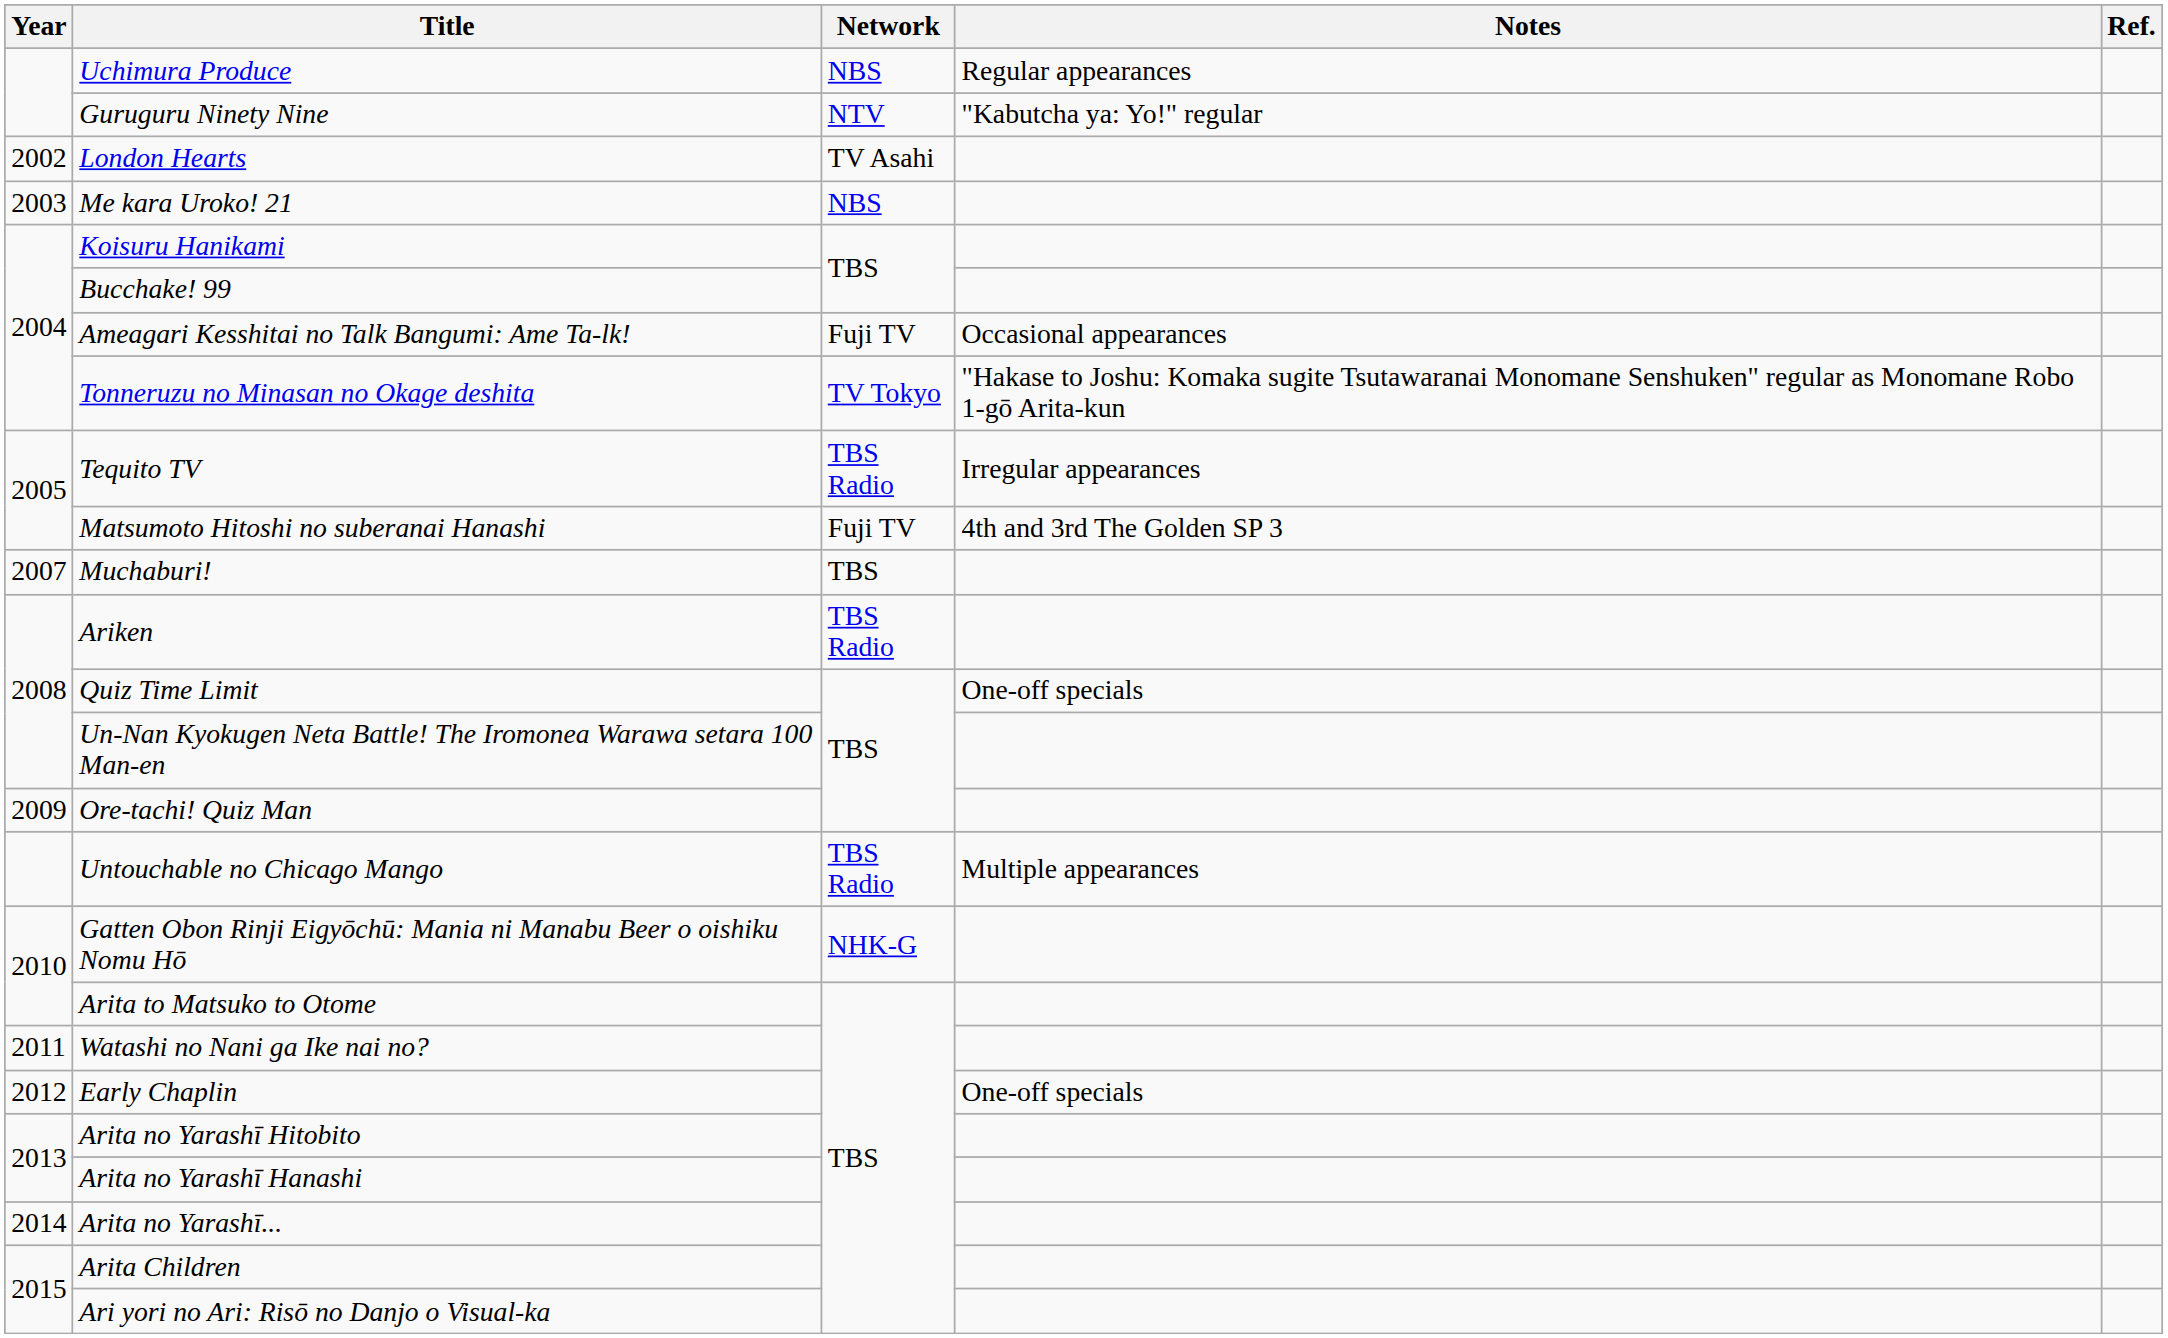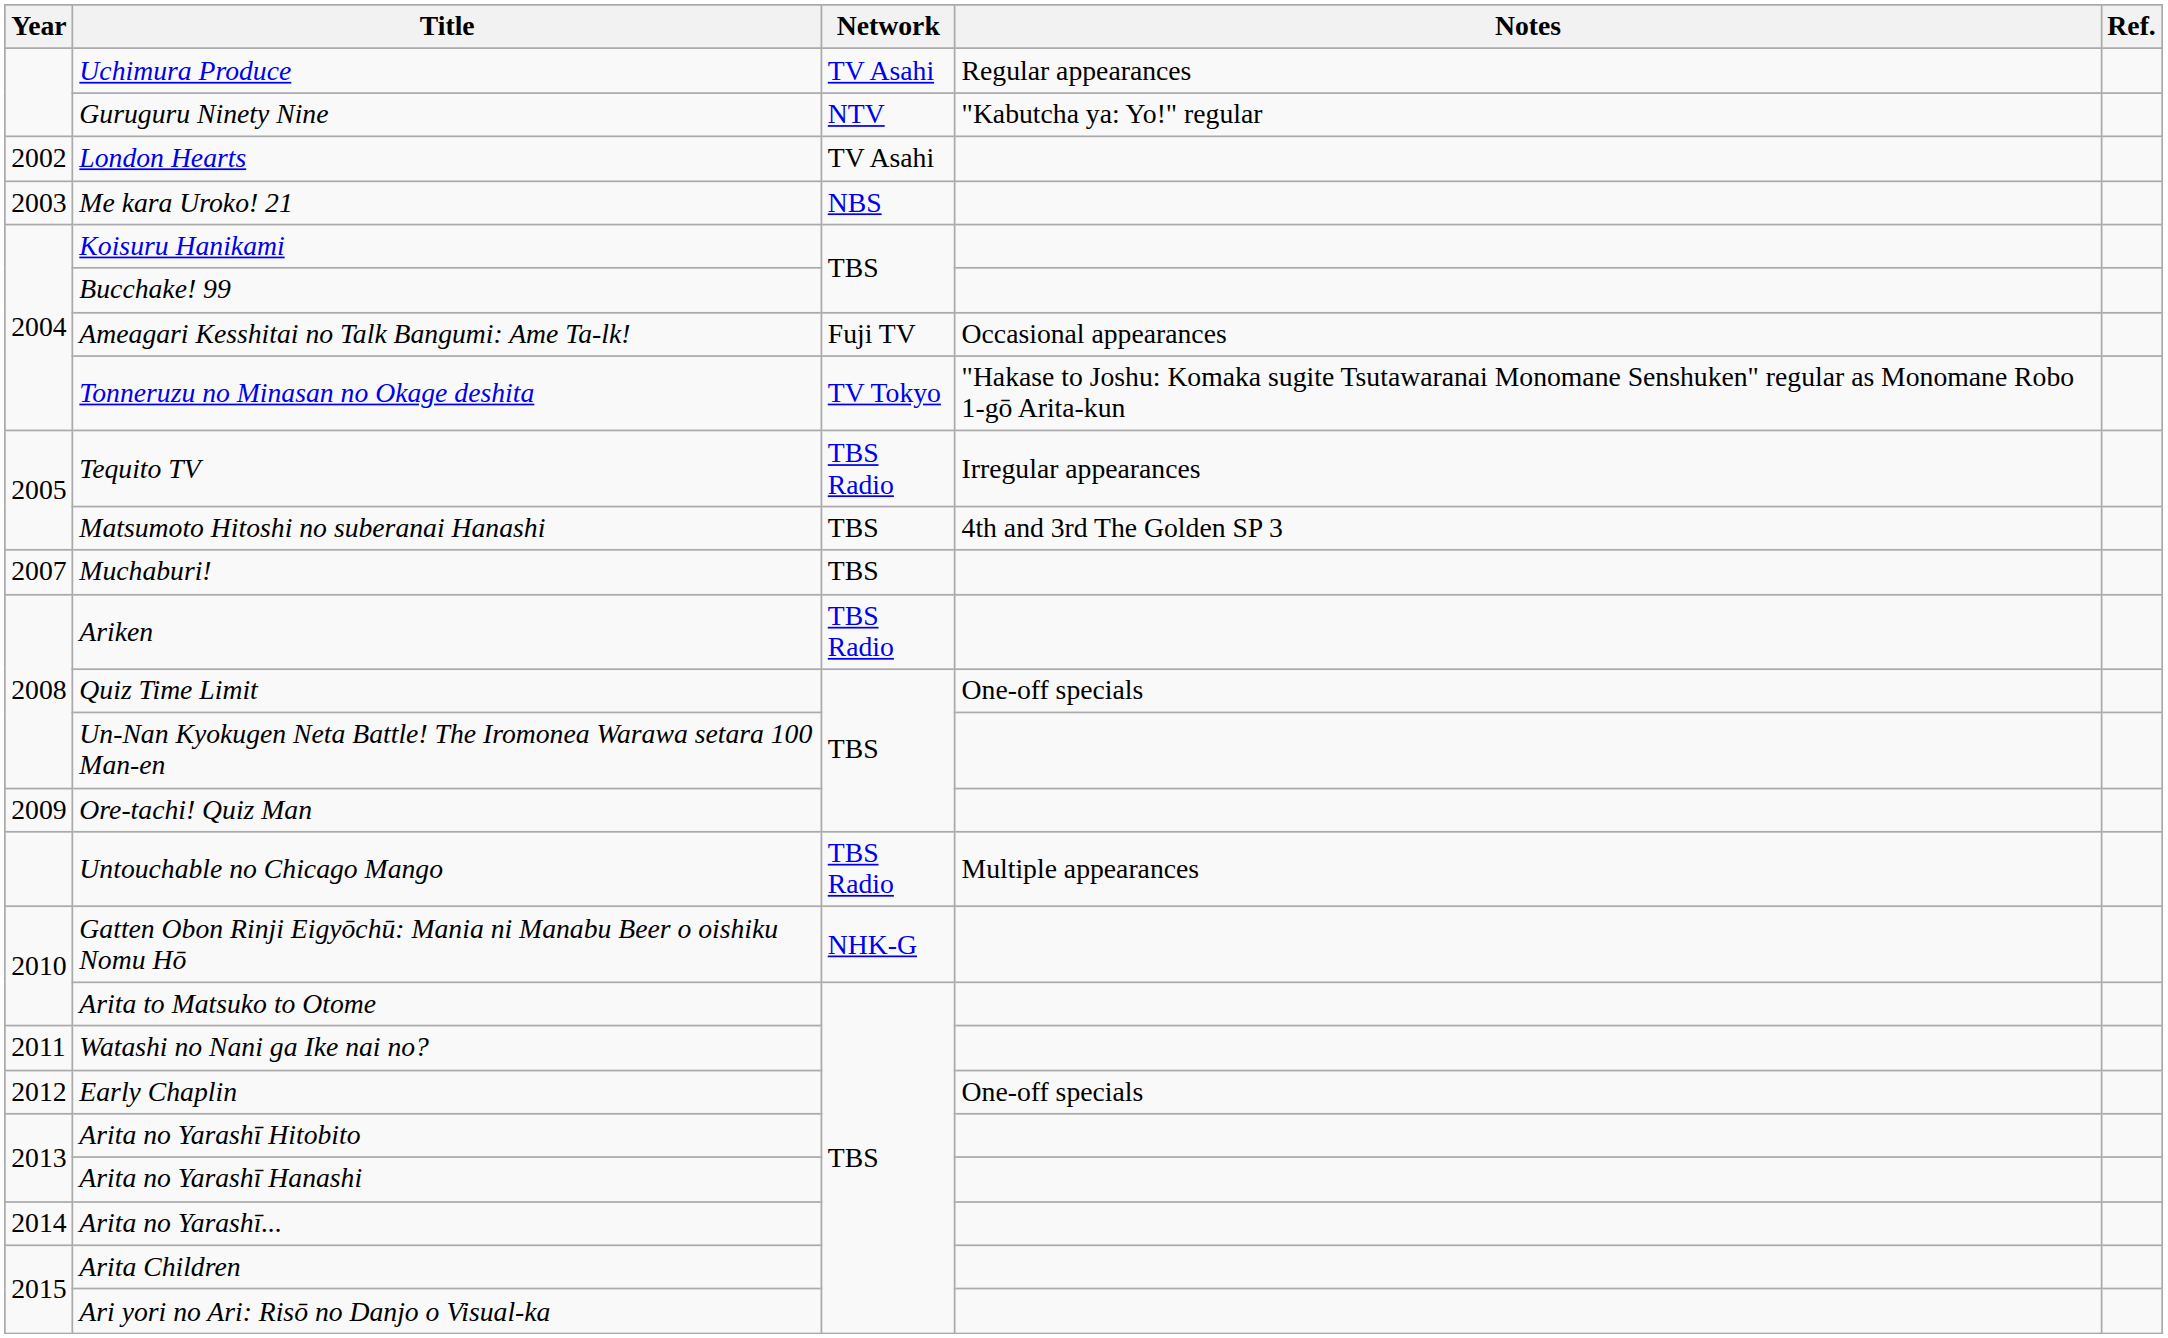Uchimura Produce | Network: NBS -> TV Asahi
Matsumoto Hitoshi no suberanai Hanashi | Network: Fuji TV -> TBS
